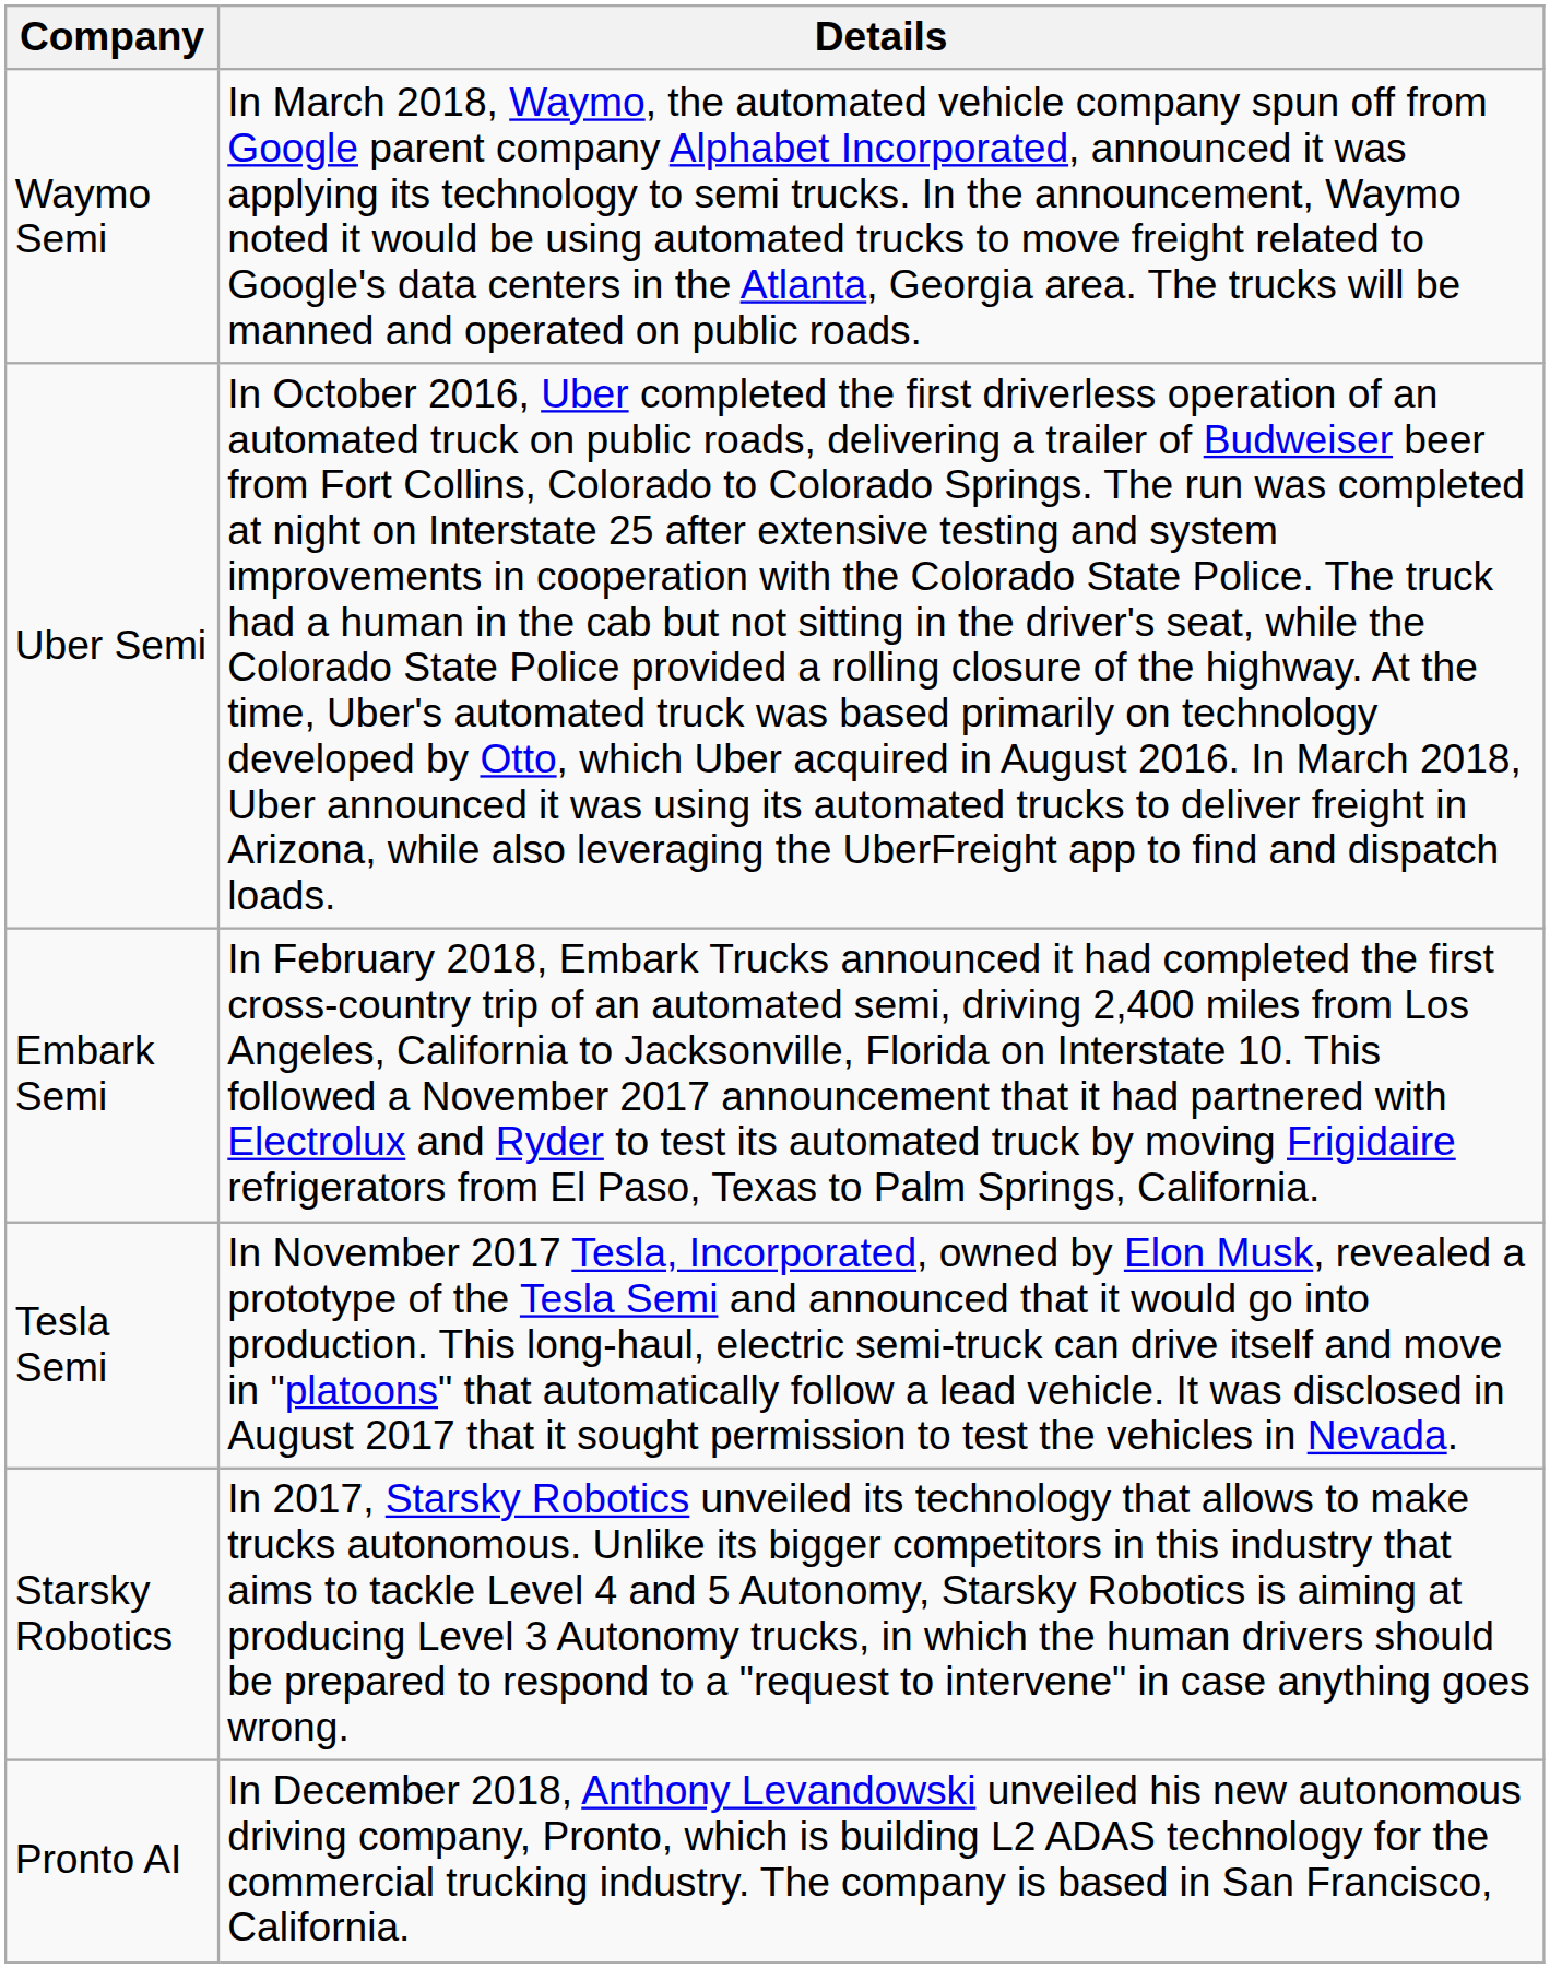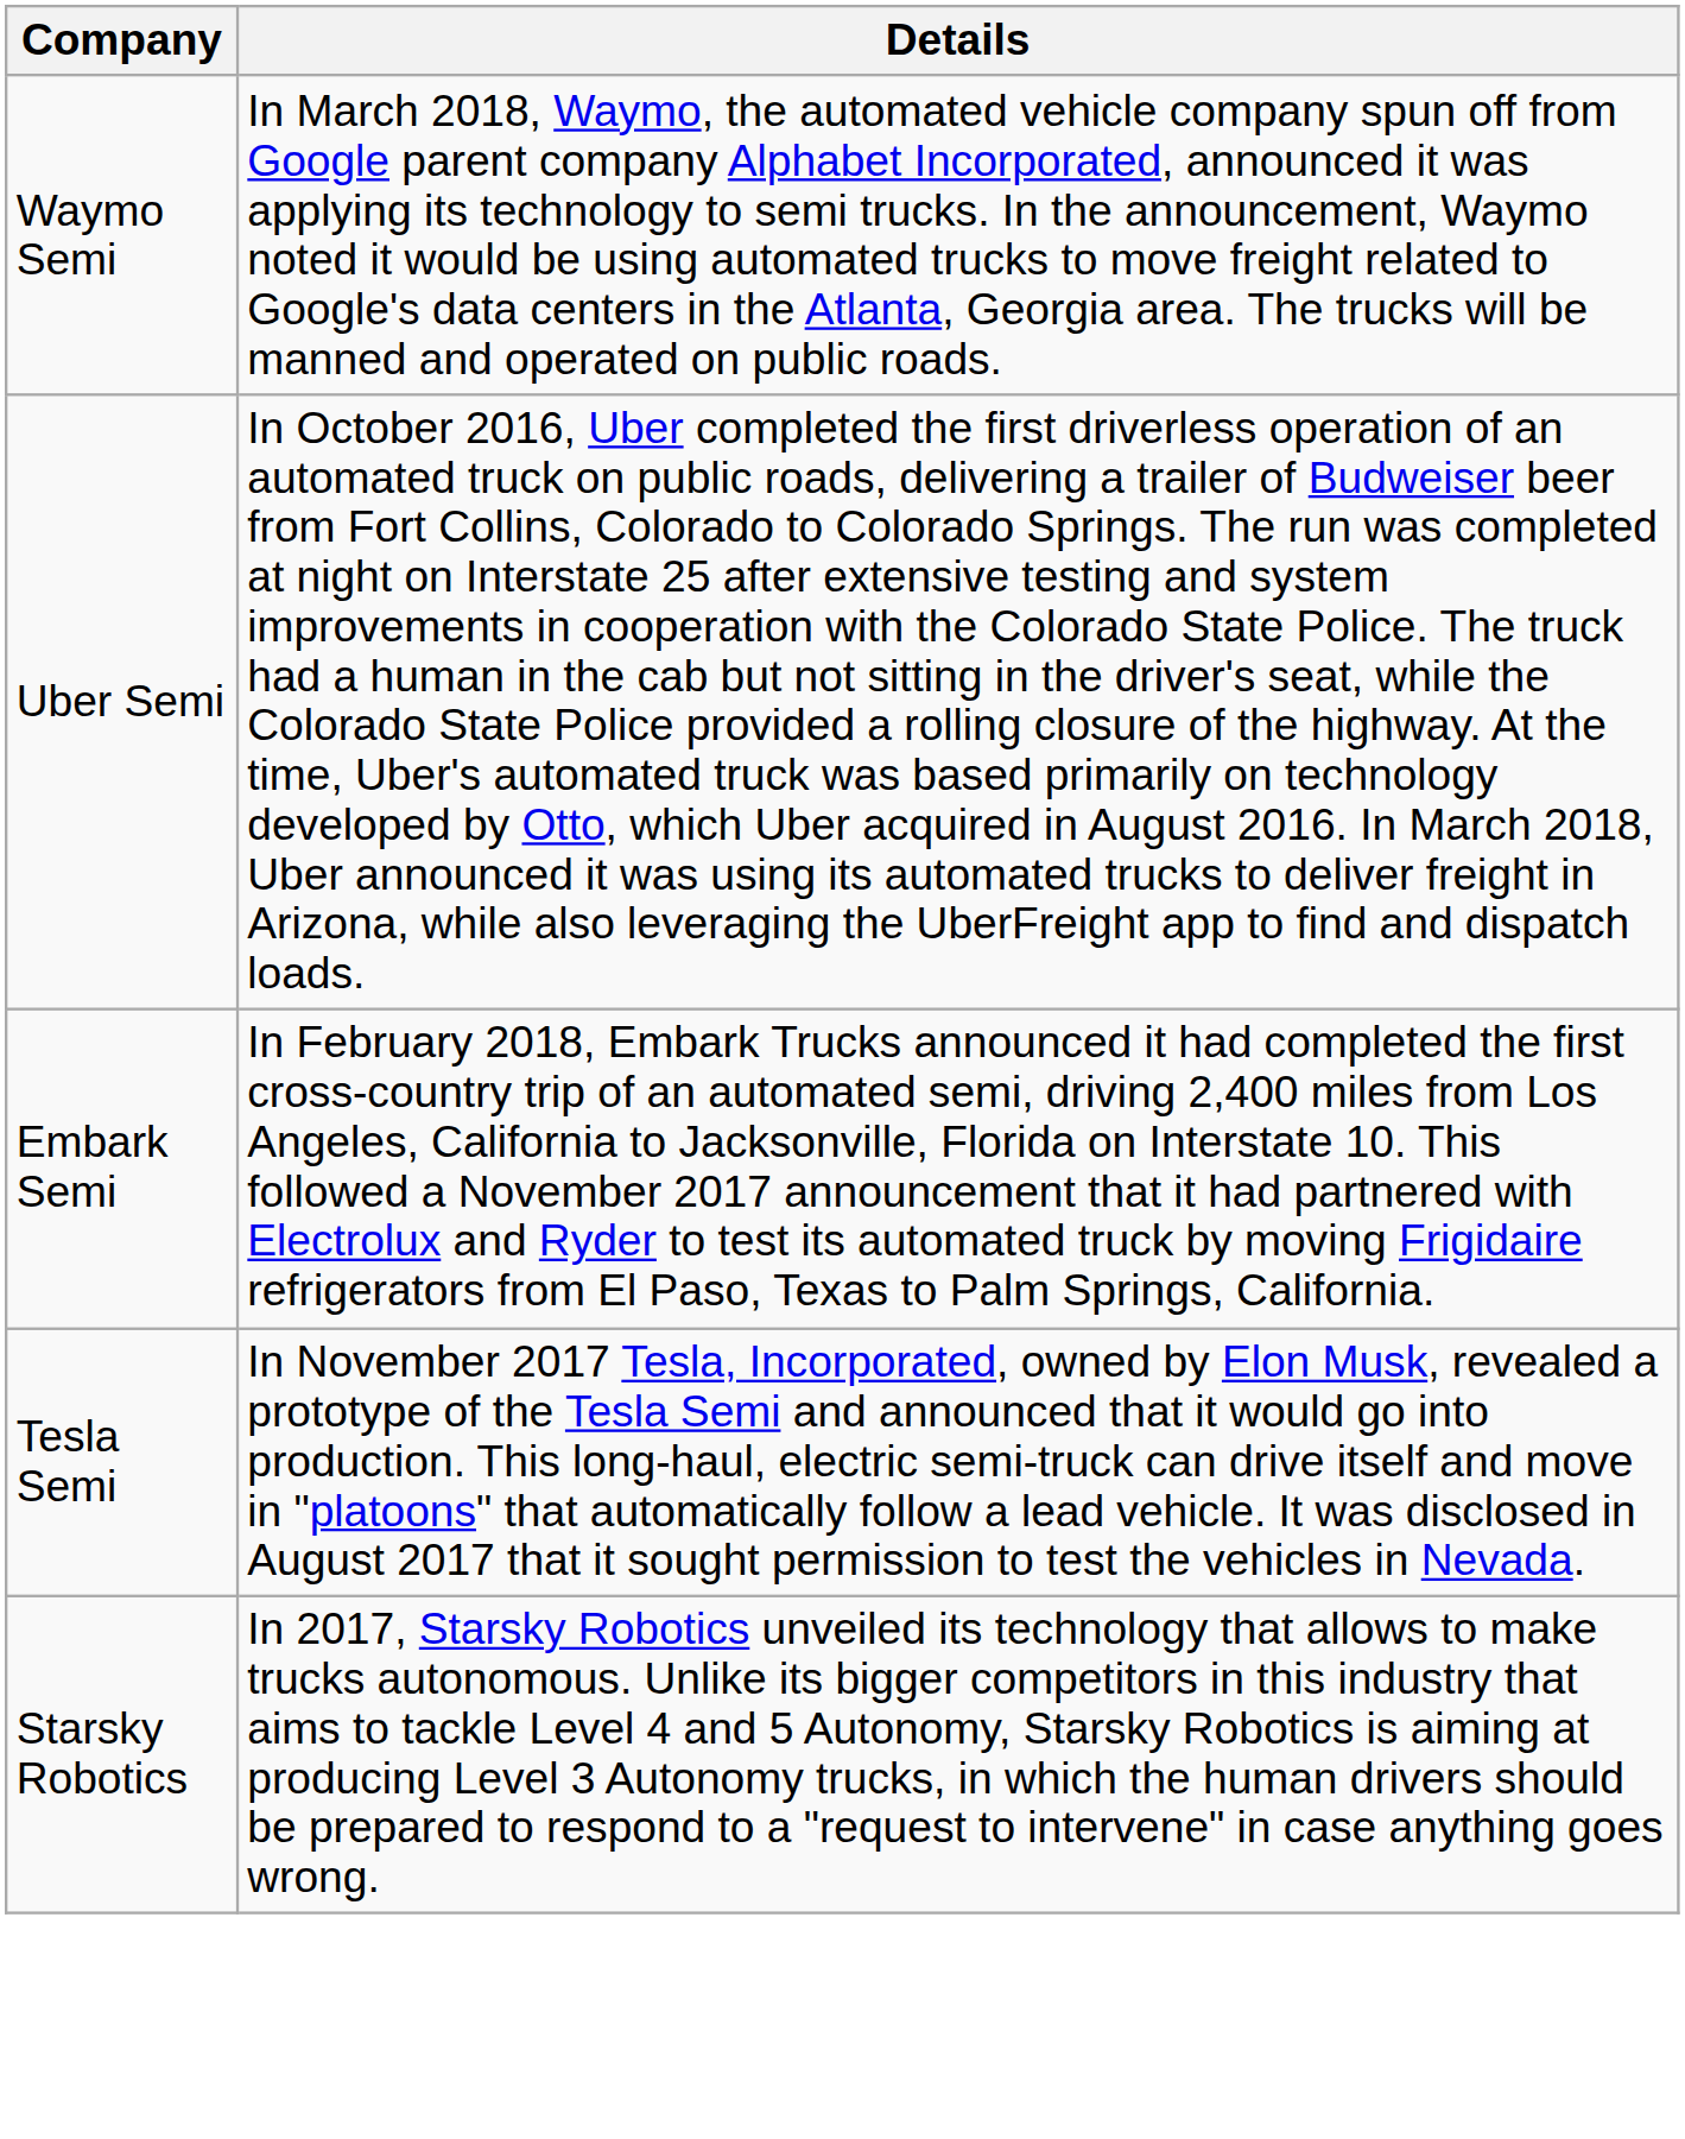- row: Pronto AI | In December 2018, Anthony Levandowski unveiled his new autonomous driving company, Pronto, which is building L2 ADAS technology for the commercial trucking industry. The company is based in San Francisco, California.
